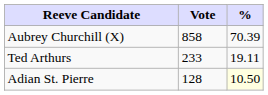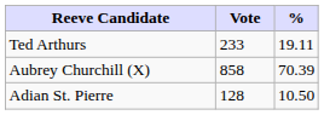rows swapped: Aubrey Churchill (X) <-> Ted Arthurs
Adian St. Pierre | %: lightyellow background -> no background
